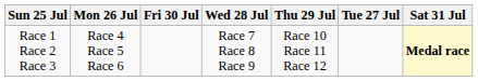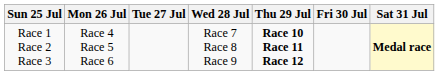columns swapped: Tue 27 Jul <-> Fri 30 Jul
Race 1 Race 2 Race 3 | Thu 29 Jul: normal -> bold
